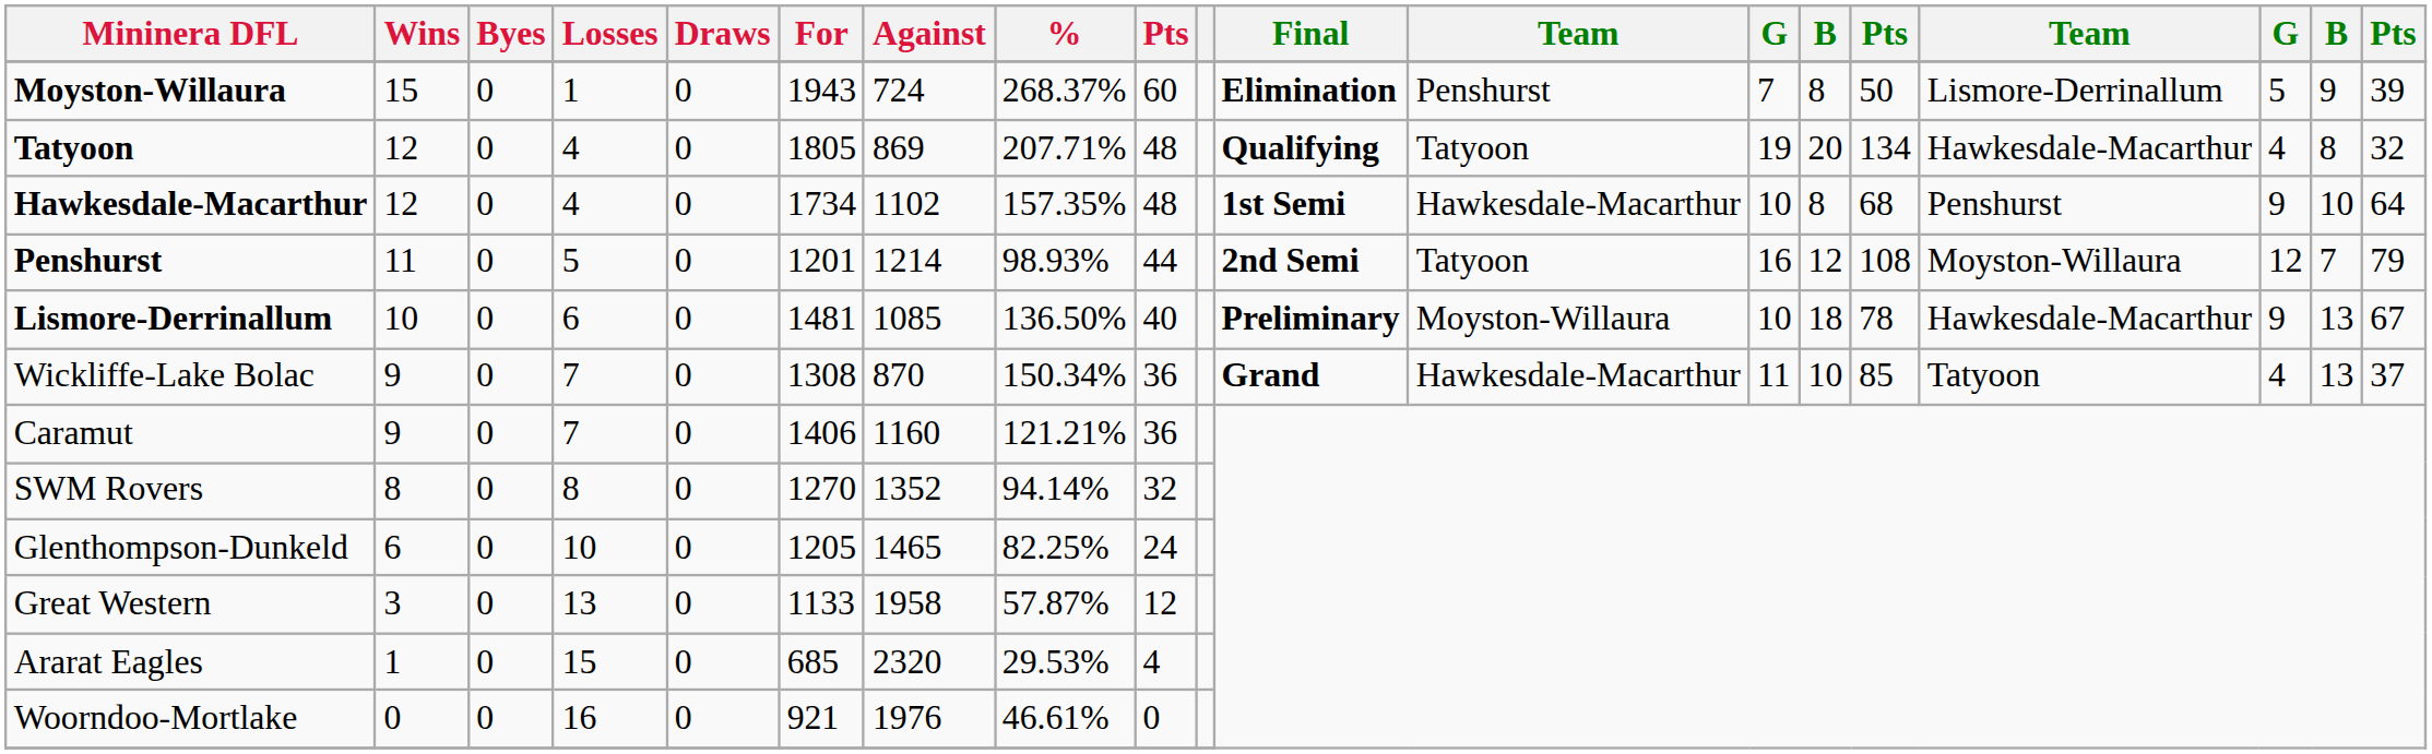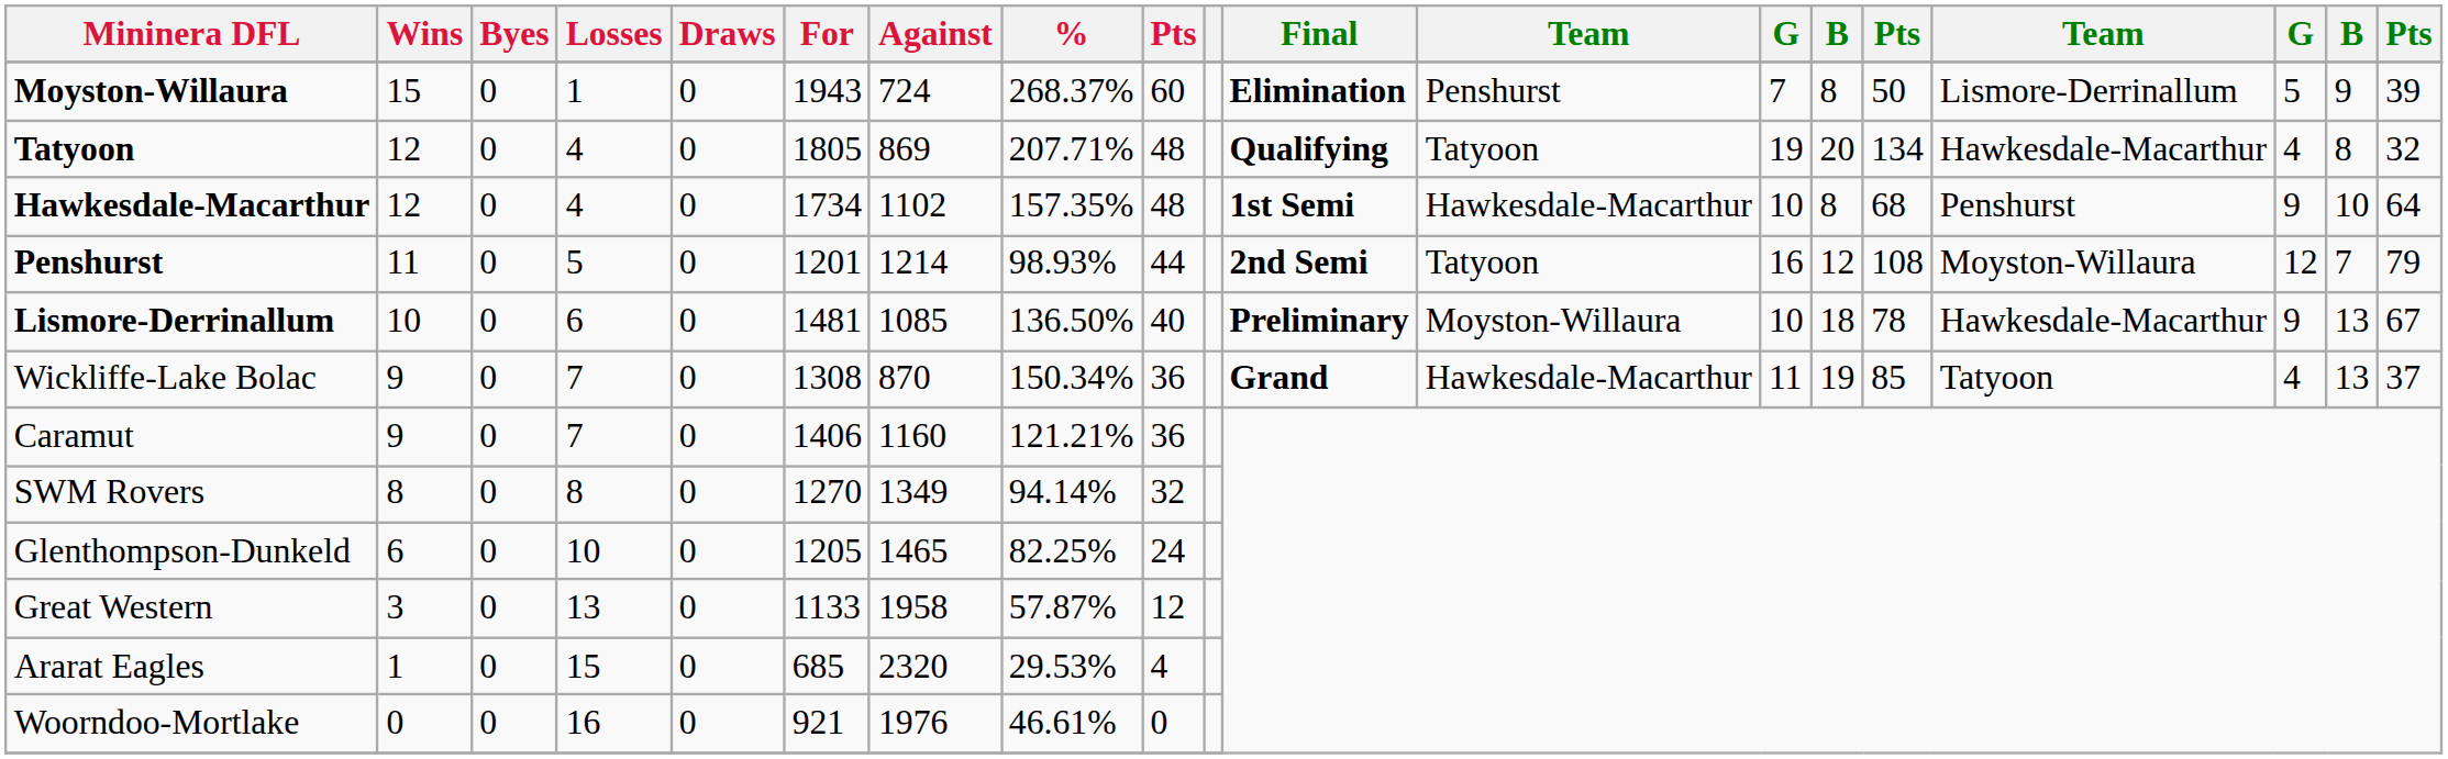Wickliffe-Lake Bolac | column 14: 10 -> 19
SWM Rovers | Against: 1352 -> 1349
